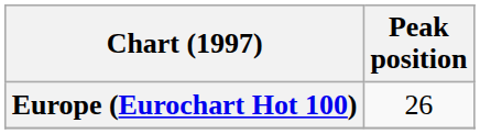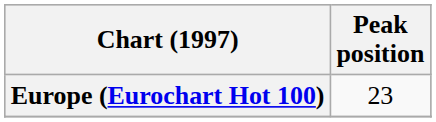Europe (Eurochart Hot 100) | Peak position: 26 -> 23
